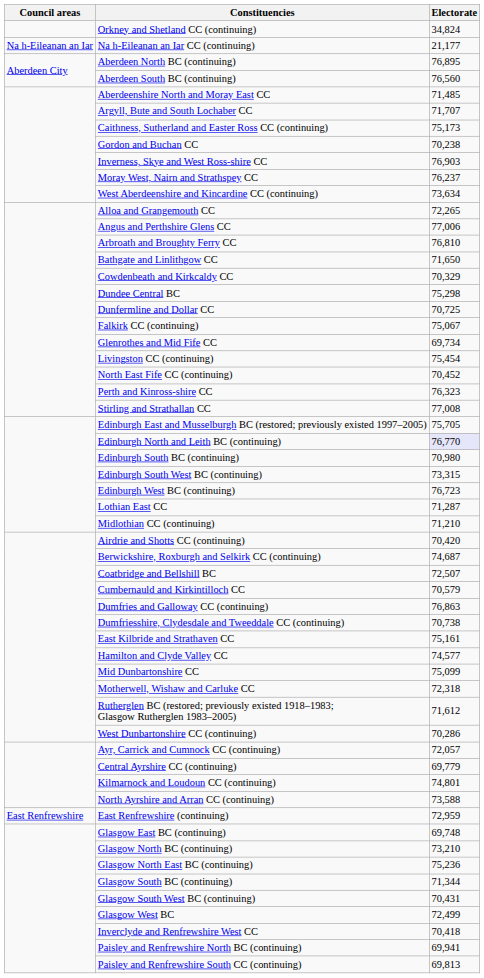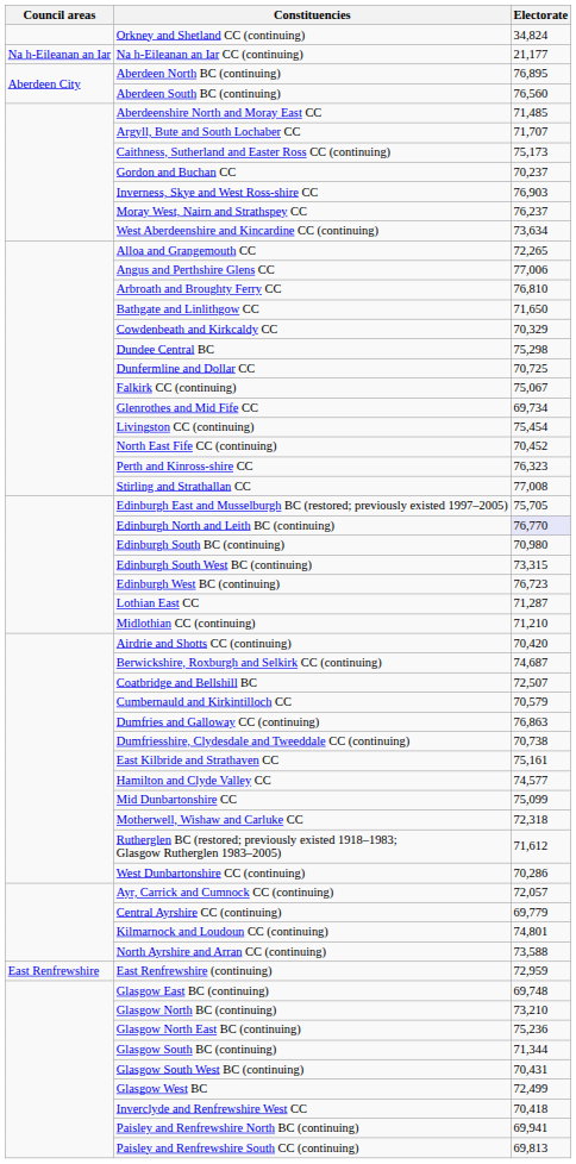Gordon and Buchan CC | Electorate: 70,238 -> 70,237
